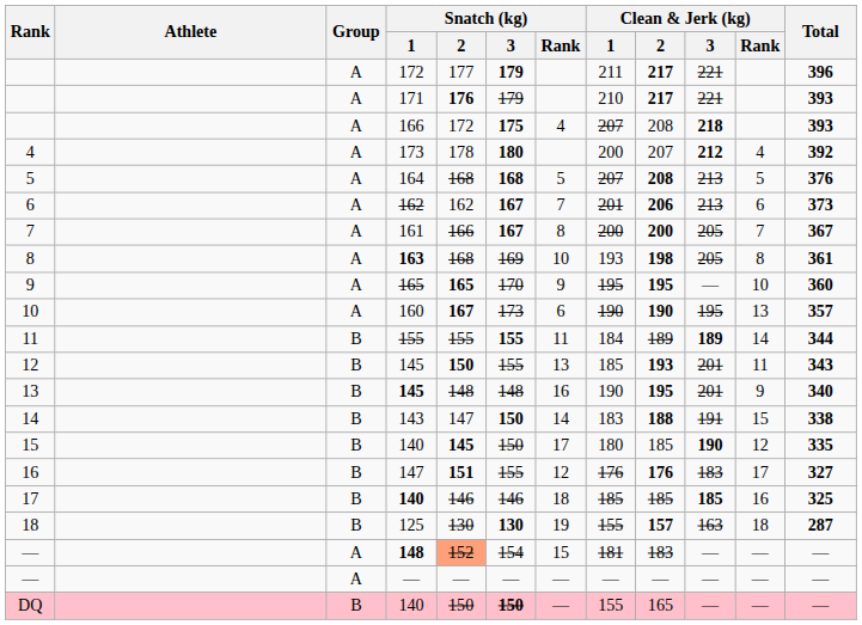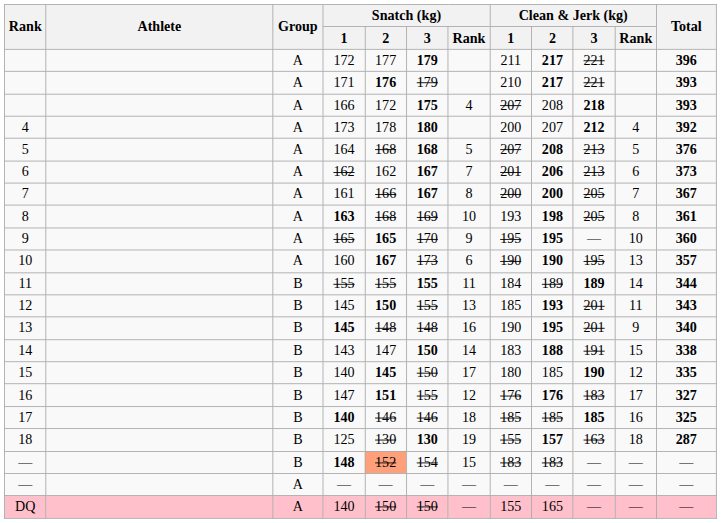— / 148 | Group: A -> B
— / 148 | Clean & Jerk (kg) / 1: 181 -> 183
DQ | Group: B -> A
DQ | Snatch (kg) / 3: bold -> normal
